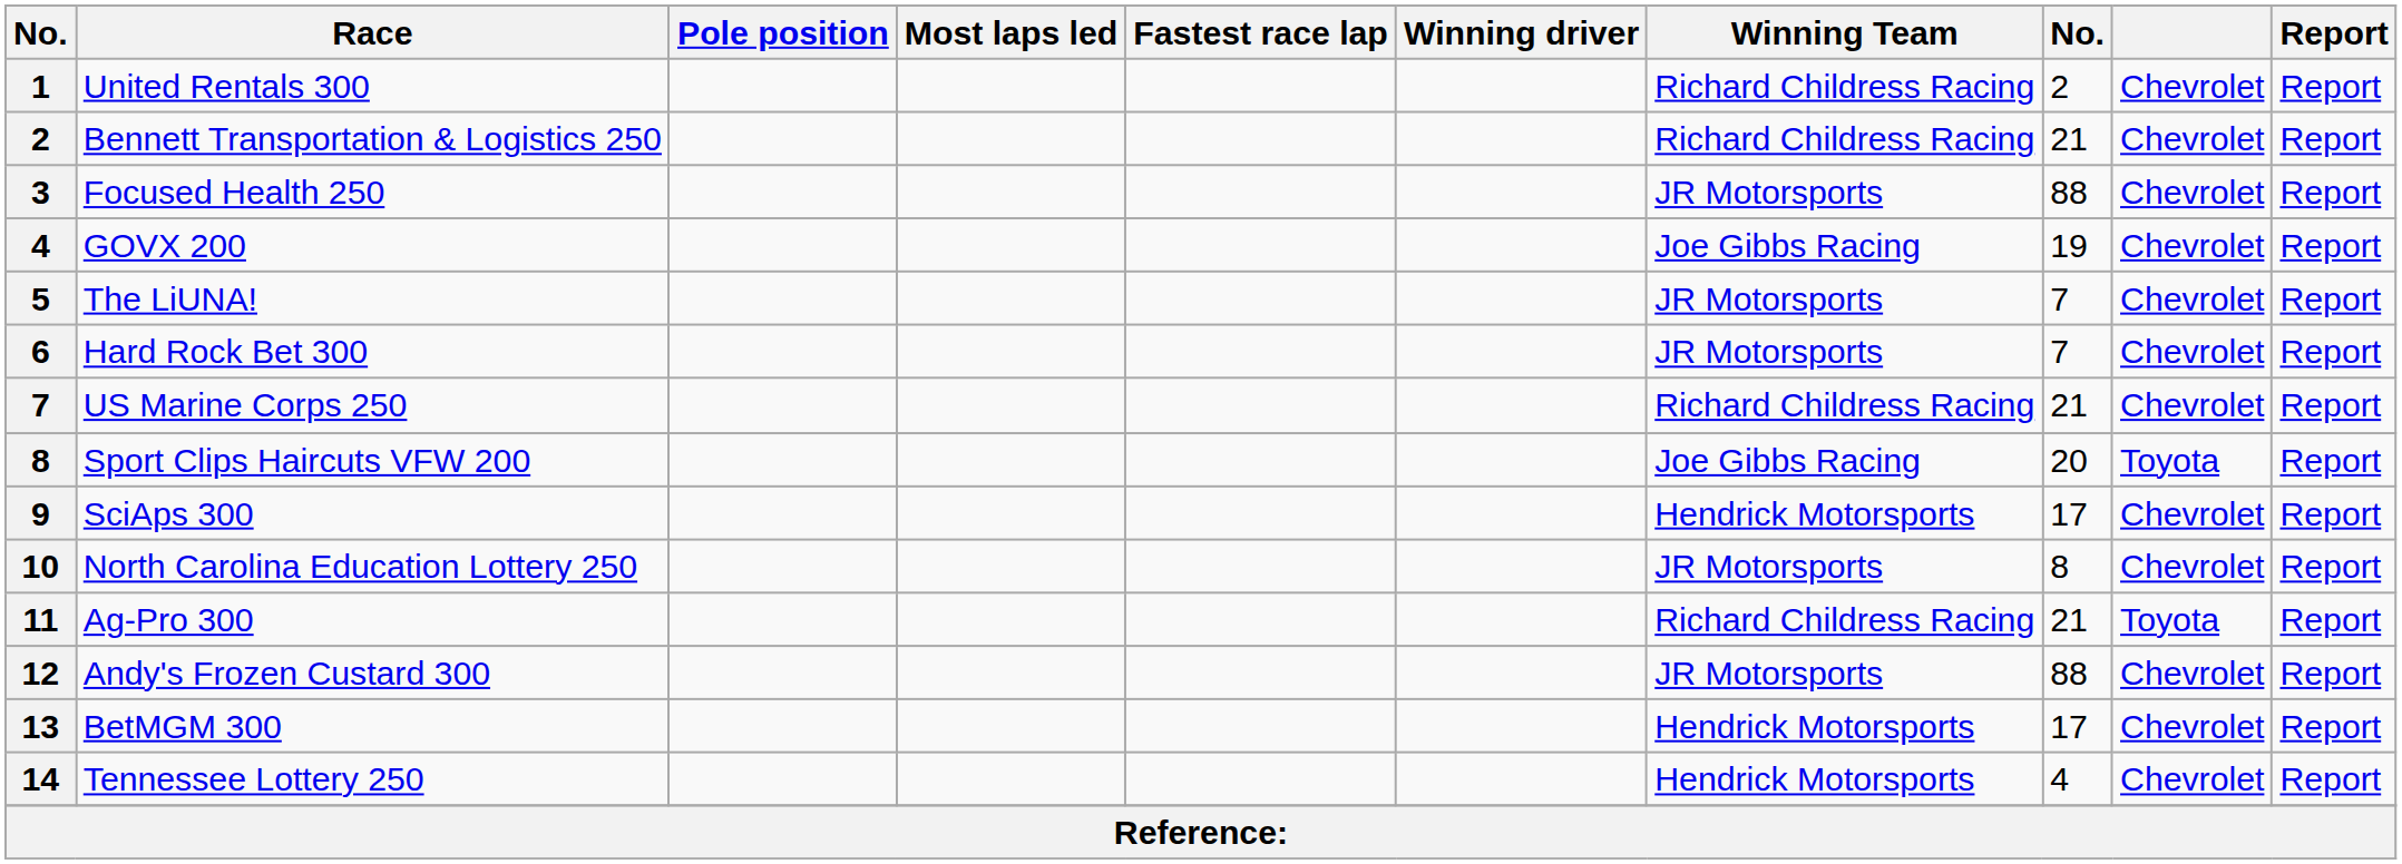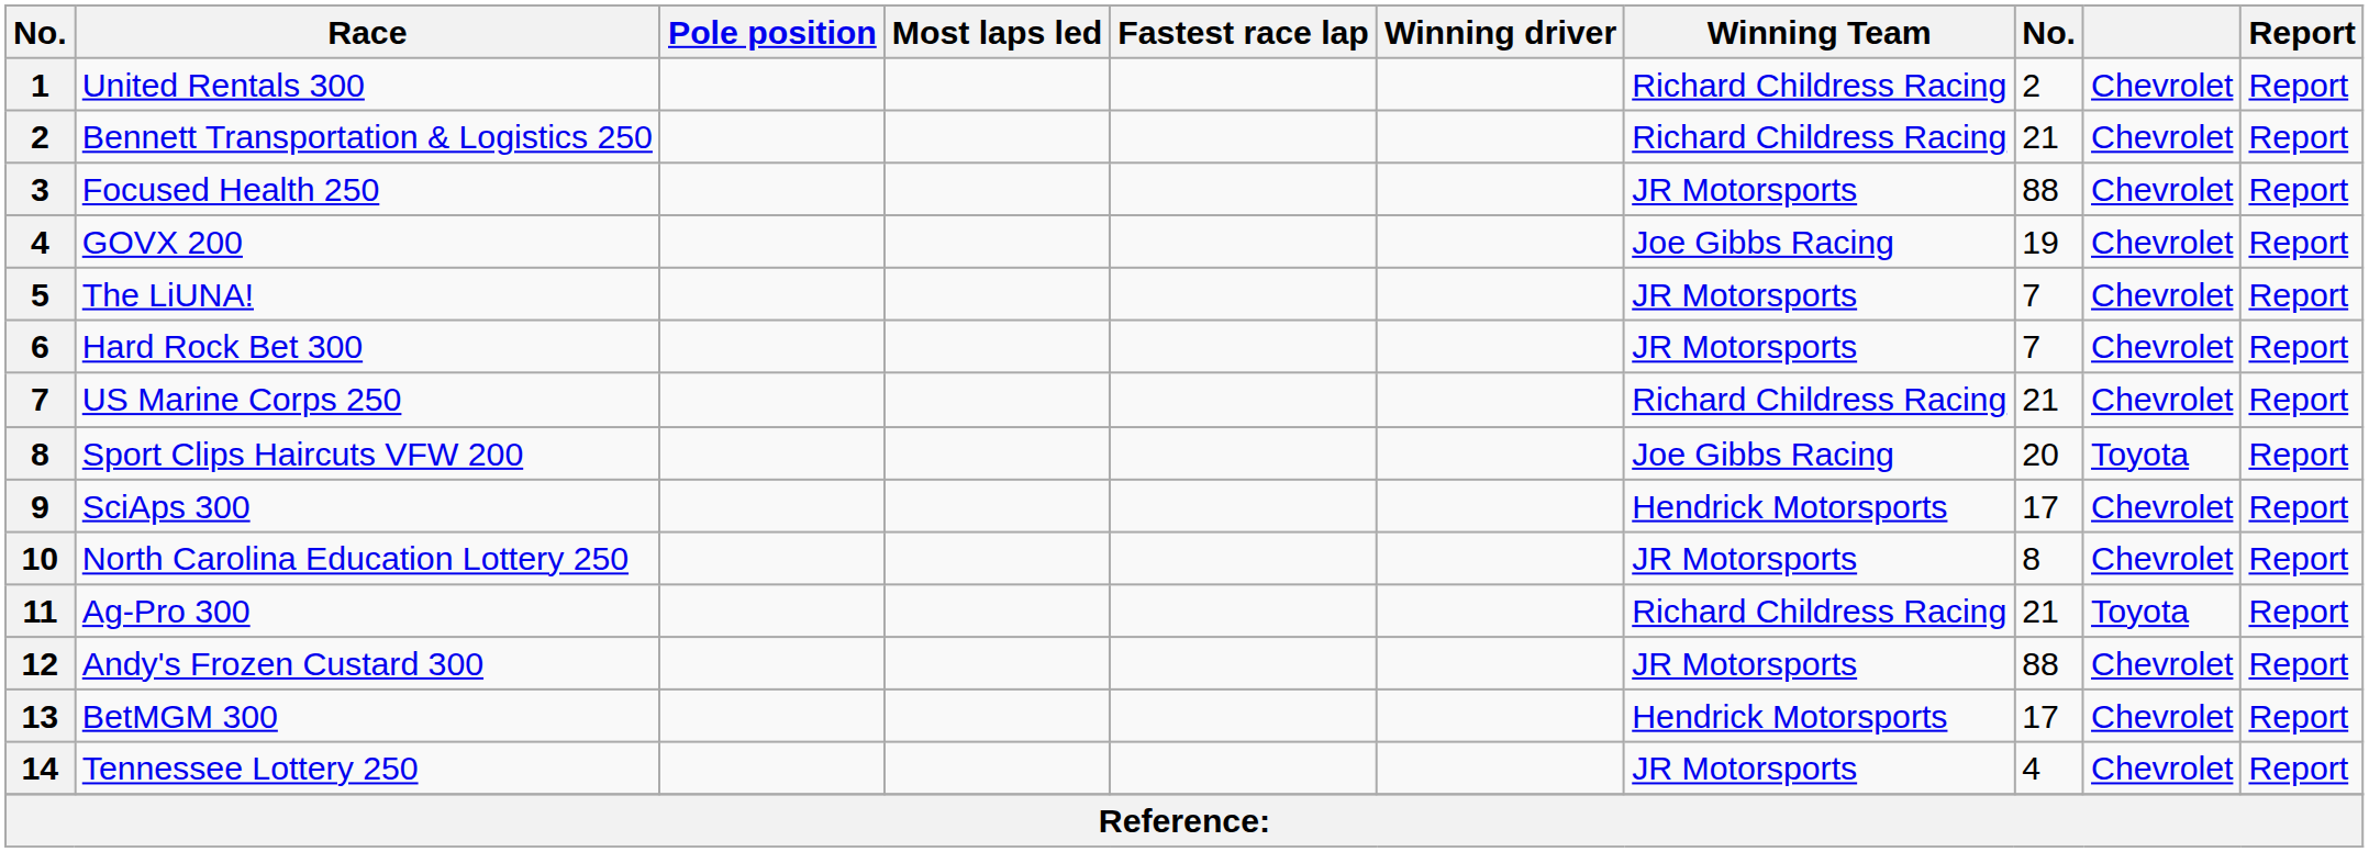Tennessee Lottery 250 | Winning Team: Hendrick Motorsports -> JR Motorsports
